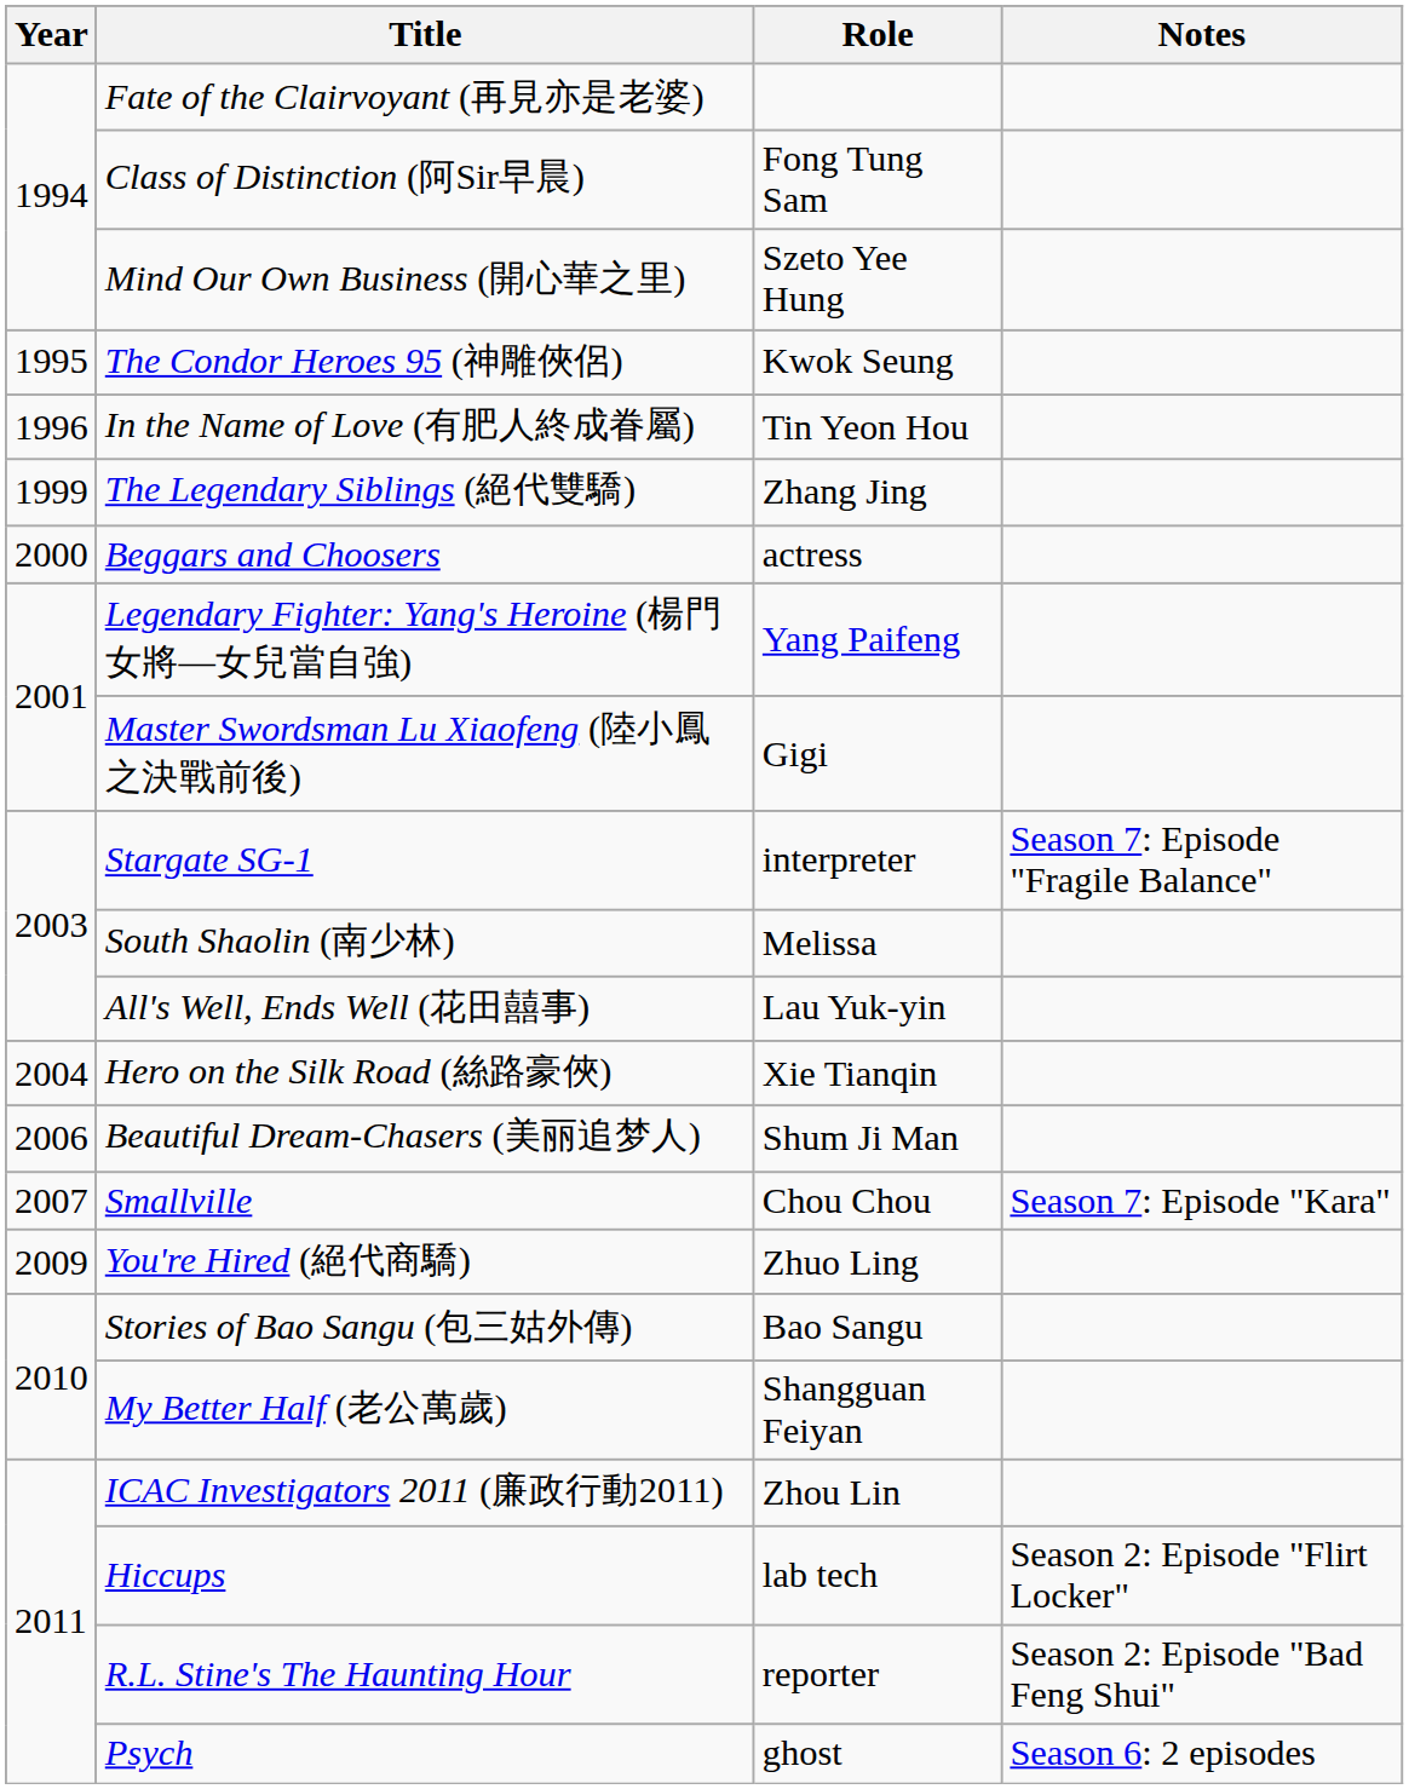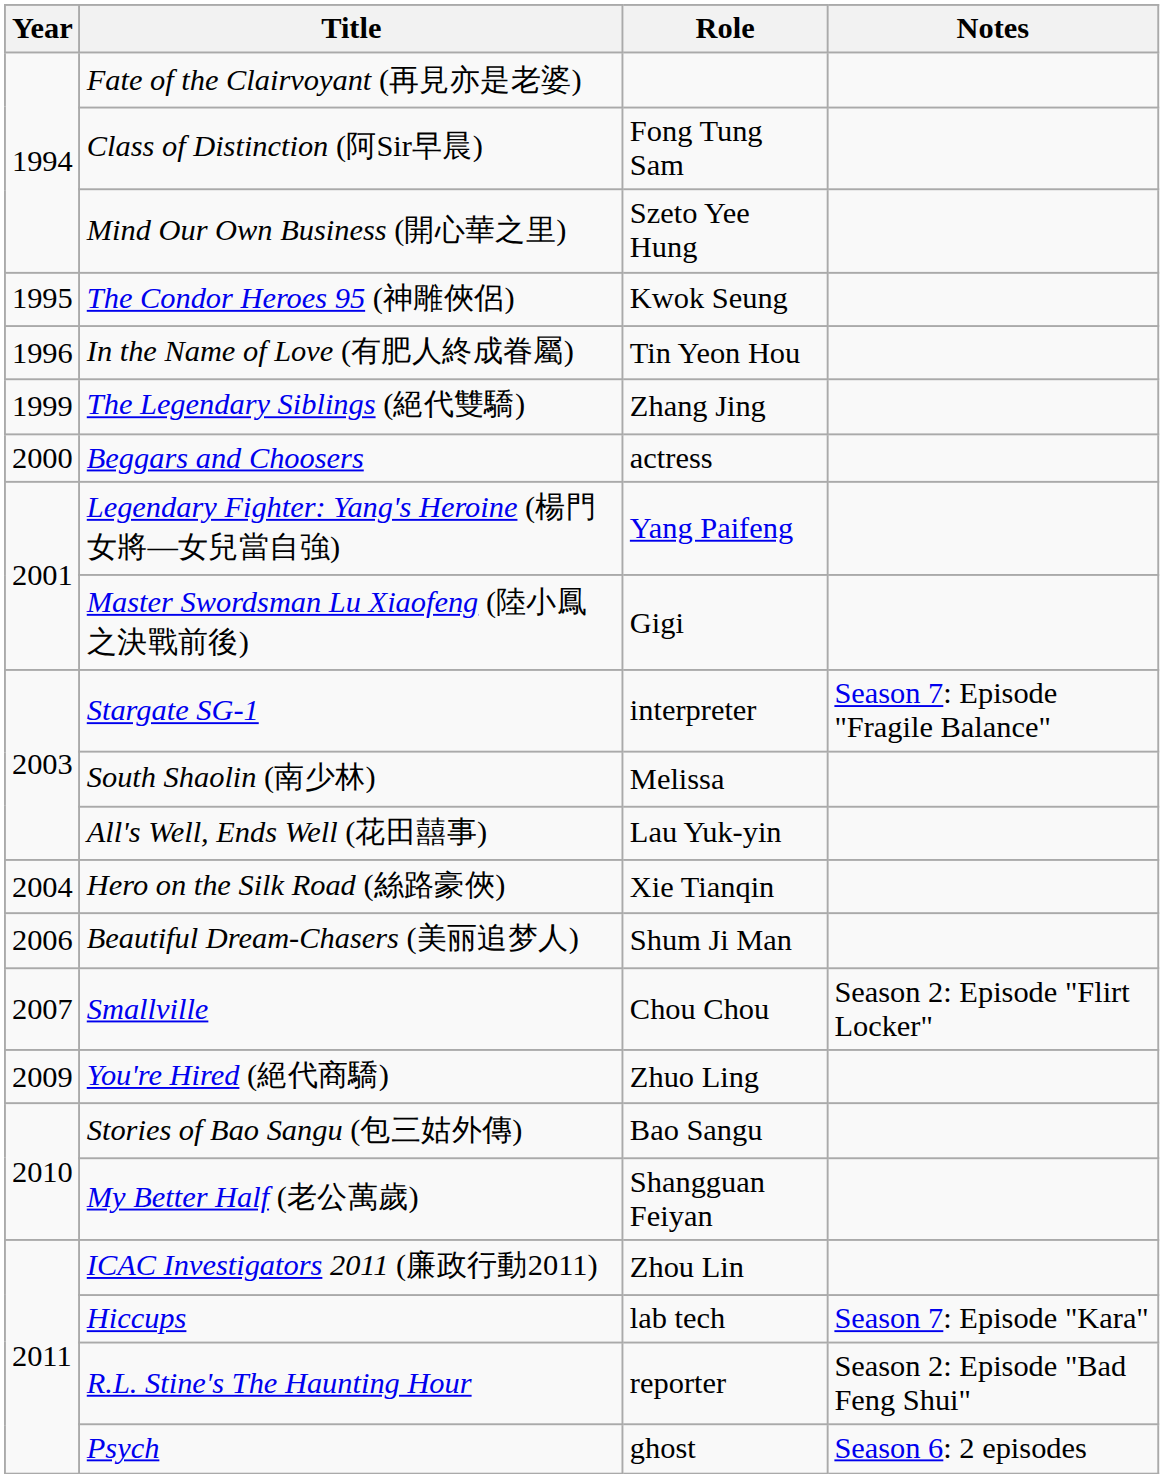Smallville | Notes: Season 7: Episode "Kara" -> Season 2: Episode "Flirt Locker"
Hiccups | Notes: Season 2: Episode "Flirt Locker" -> Season 7: Episode "Kara"
